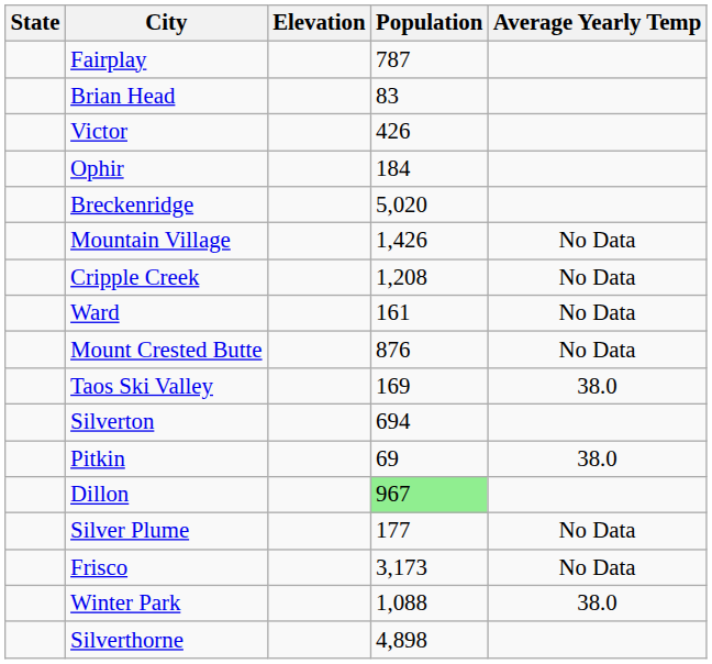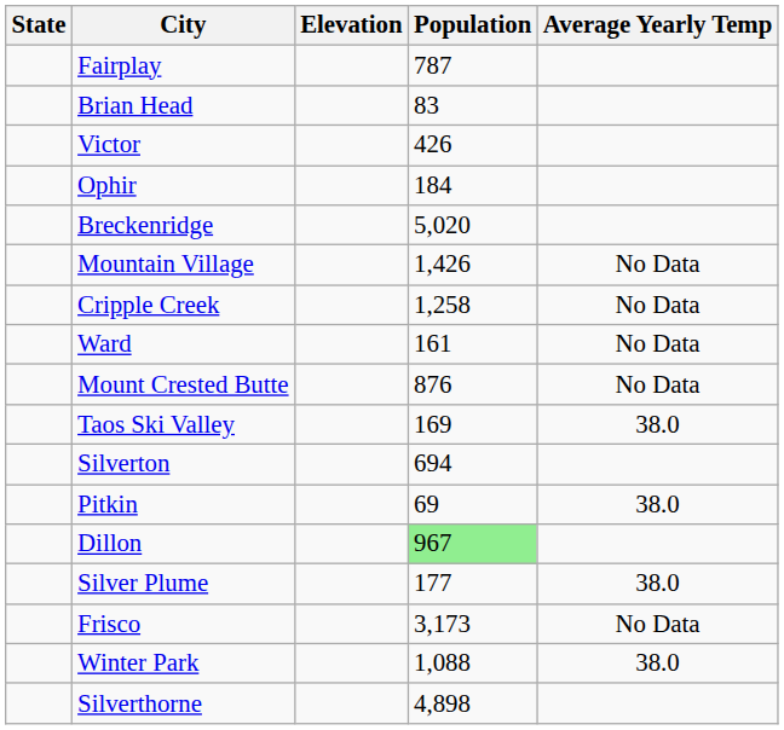Cripple Creek | Population: 1,208 -> 1,258
Silver Plume | Average Yearly Temp: No Data -> 38.0
